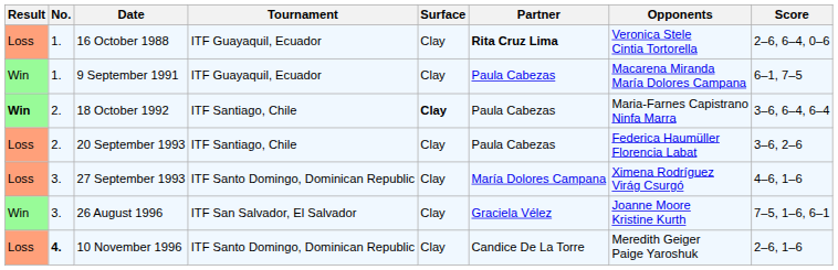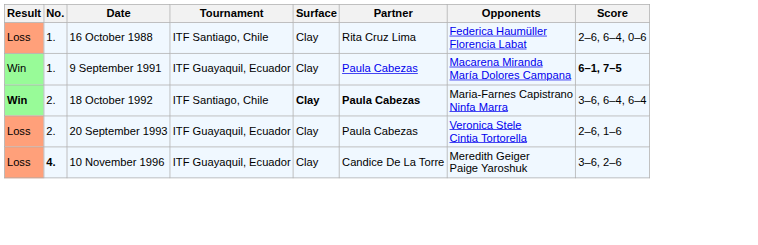16 October 1988 | Tournament: ITF Guayaquil, Ecuador -> ITF Santiago, Chile
16 October 1988 | Partner: bold -> normal
16 October 1988 | Opponents: Veronica Stele Cintia Tortorella -> Federica Haumüller Florencia Labat
9 September 1991 | Score: normal -> bold
18 October 1992 | Partner: normal -> bold
20 September 1993 | Tournament: ITF Santiago, Chile -> ITF Guayaquil, Ecuador
20 September 1993 | Opponents: Federica Haumüller Florencia Labat -> Veronica Stele Cintia Tortorella
20 September 1993 | Score: 3–6, 2–6 -> 2–6, 1–6
- row: Loss | 3. | 27 September 1993 | ITF Santo Domingo, Dominican Republic | Clay | María Dolores Campana | Ximena Rodríguez Virág Csurgó | 4–6, 1–6
- row: Win | 3. | 26 August 1996 | ITF San Salvador, El Salvador | Clay | Graciela Vélez | Joanne Moore Kristine Kurth | 7–5, 1–6, 6–1
10 November 1996 | Tournament: ITF Santo Domingo, Dominican Republic -> ITF Guayaquil, Ecuador
10 November 1996 | Score: 2–6, 1–6 -> 3–6, 2–6
